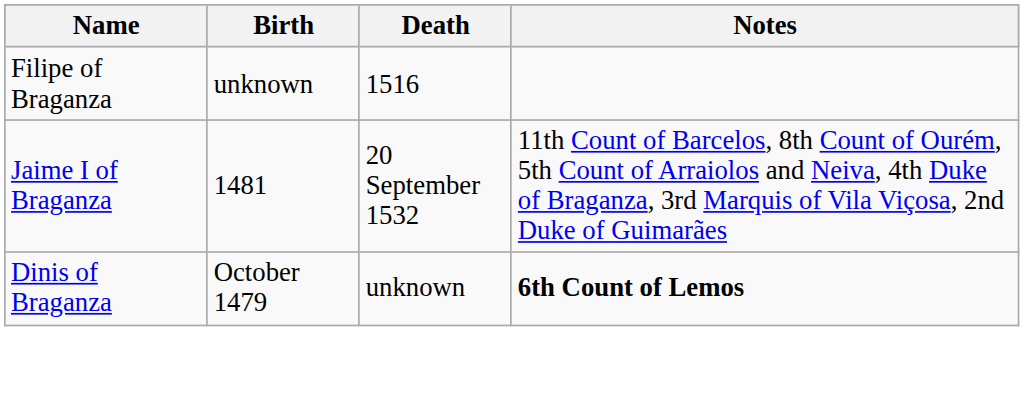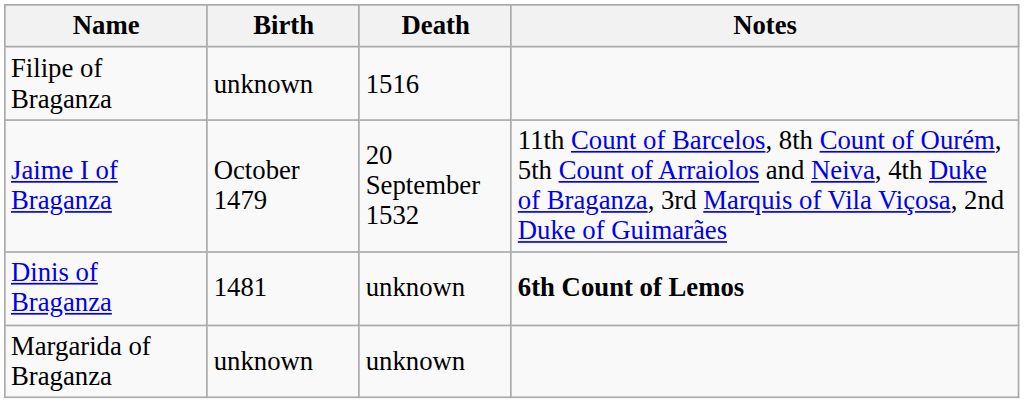Jaime I of Braganza | Birth: 1481 -> October 1479
Dinis of Braganza | Birth: October 1479 -> 1481
+ row: Margarida of Braganza | unknown | unknown
